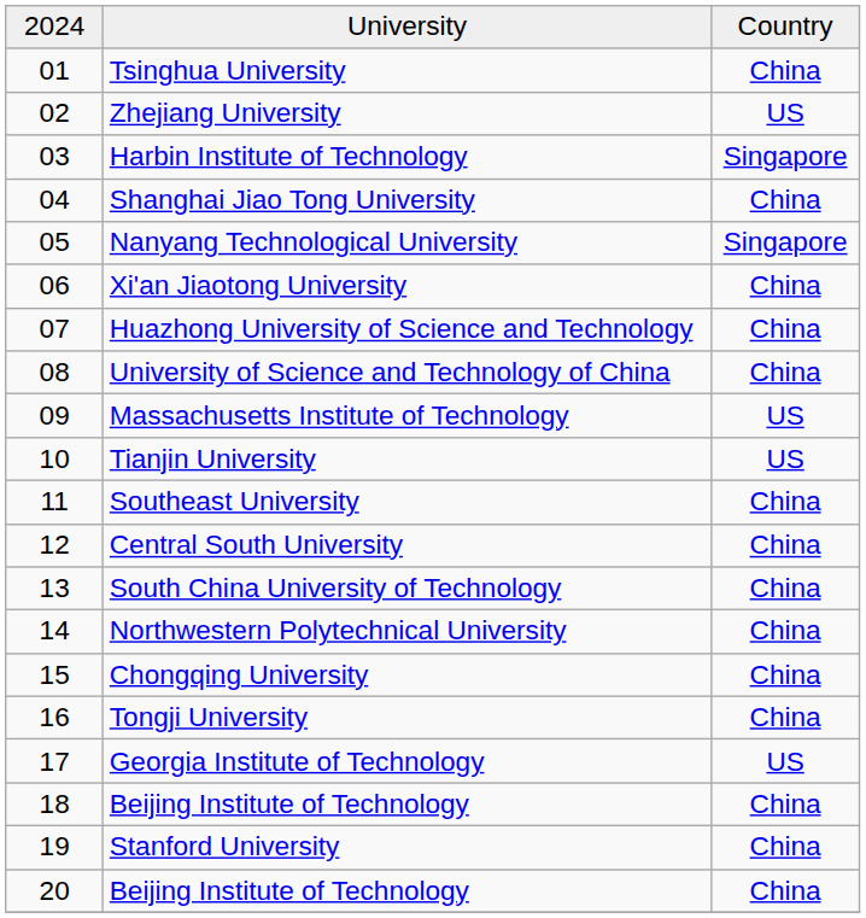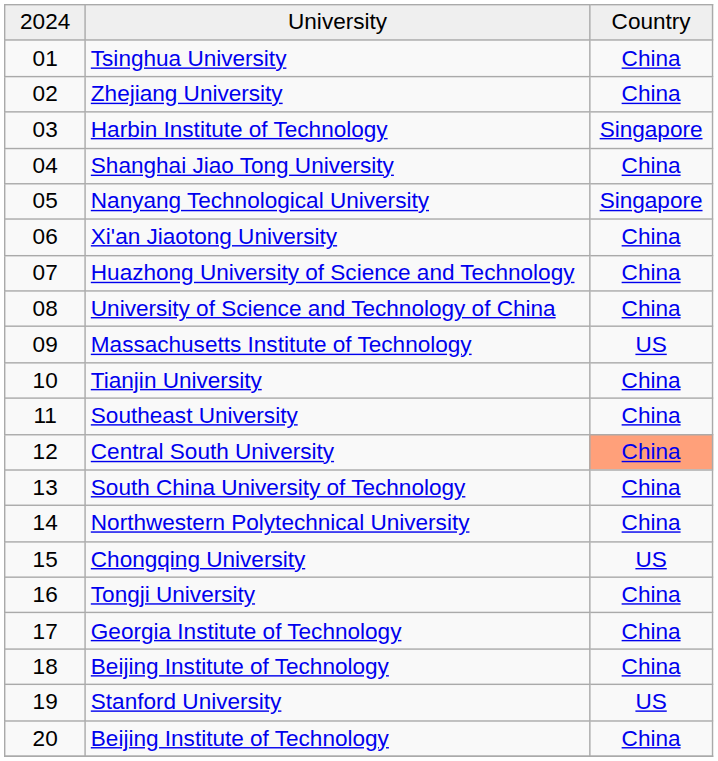Zhejiang University | column 3: US -> China
Tianjin University | column 3: US -> China
Central South University | column 3: no background -> lightsalmon background
Chongqing University | column 3: China -> US
Georgia Institute of Technology | column 3: US -> China
Stanford University | column 3: China -> US
